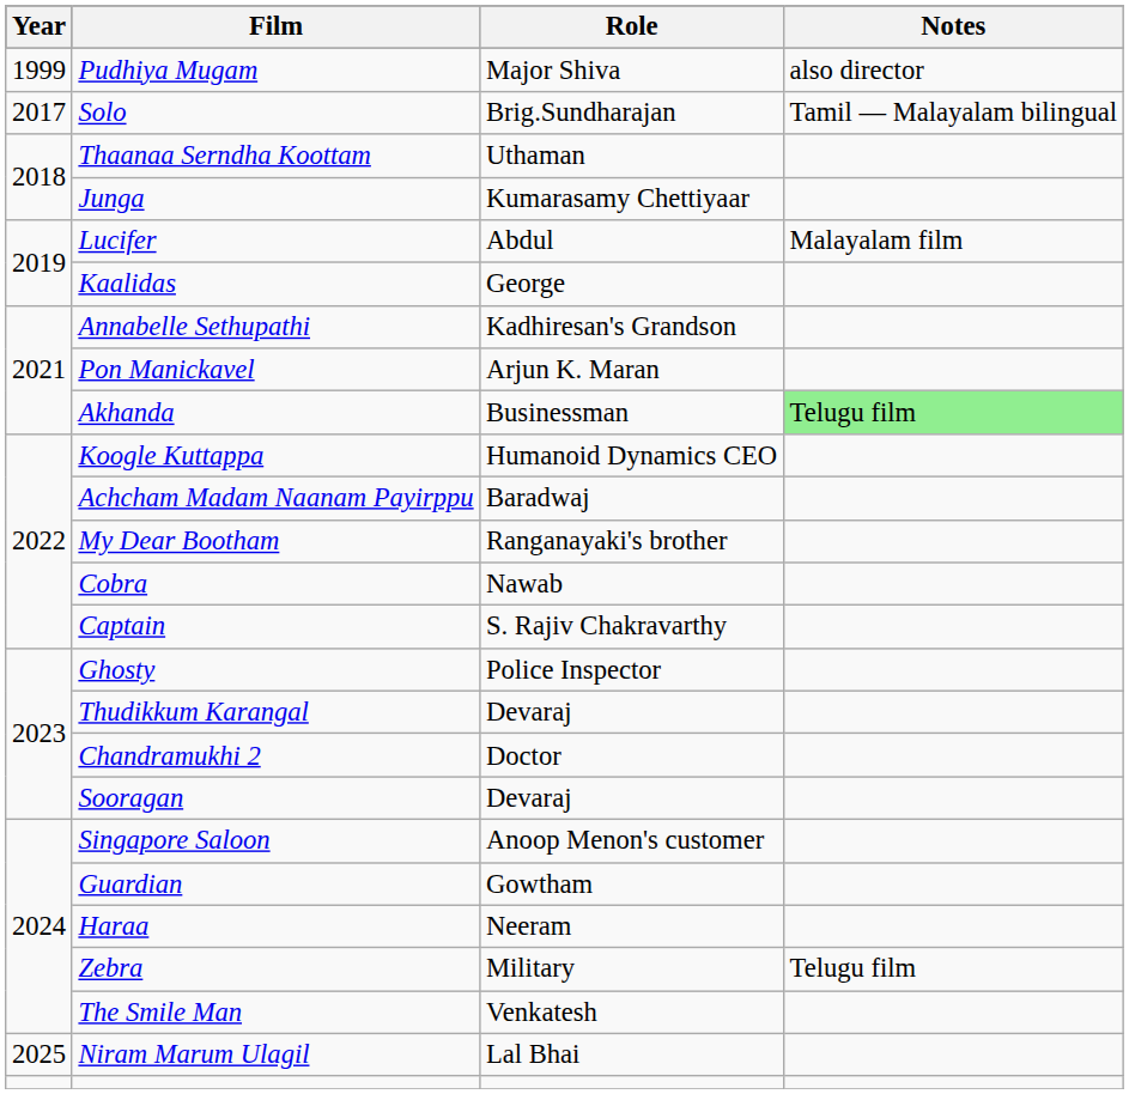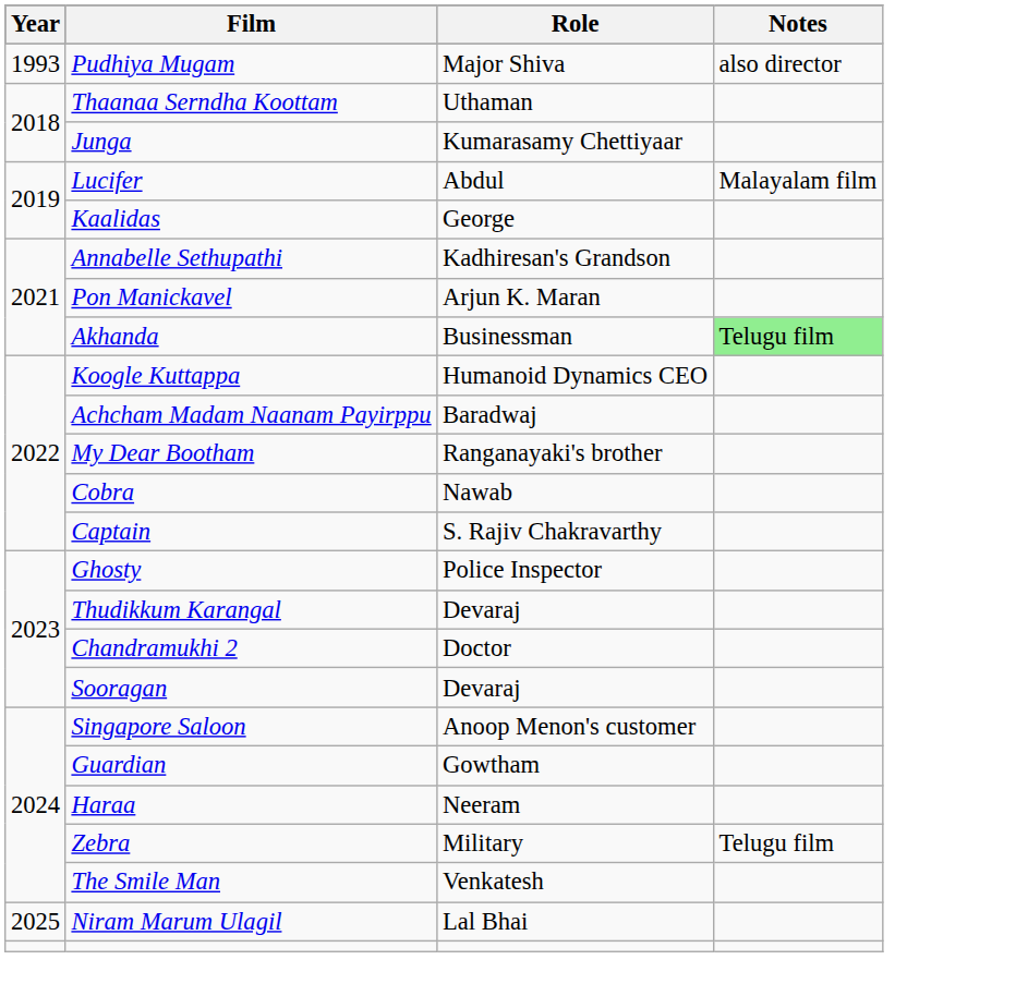Pudhiya Mugam | Year: 1999 -> 1993
- row: 2017 | Solo | Brig.Sundharajan | Tamil — Malayalam bilingual
